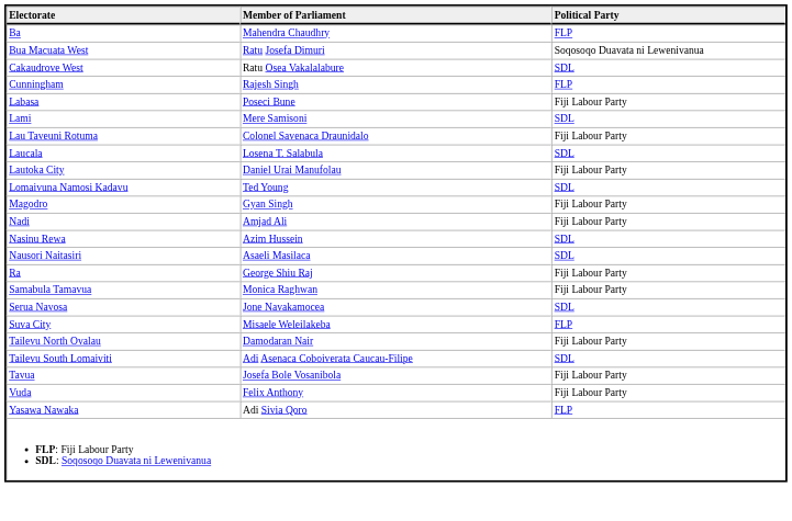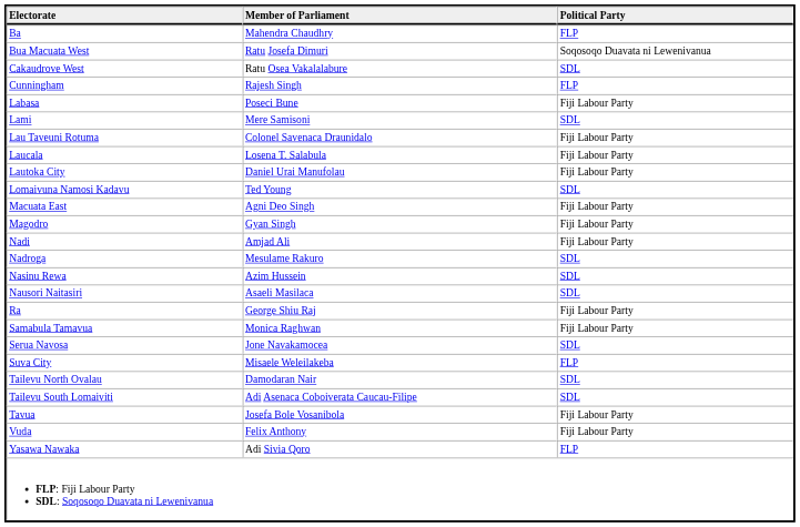Laucala | Political Party: SDL -> Fiji Labour Party
+ row: Macuata East | Agni Deo Singh | Fiji Labour Party
+ row: Nadroga | Mesulame Rakuro | SDL
Tailevu North Ovalau | Political Party: Fiji Labour Party -> SDL
